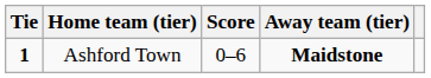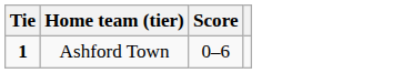- column: Away team (tier) | Maidstone
